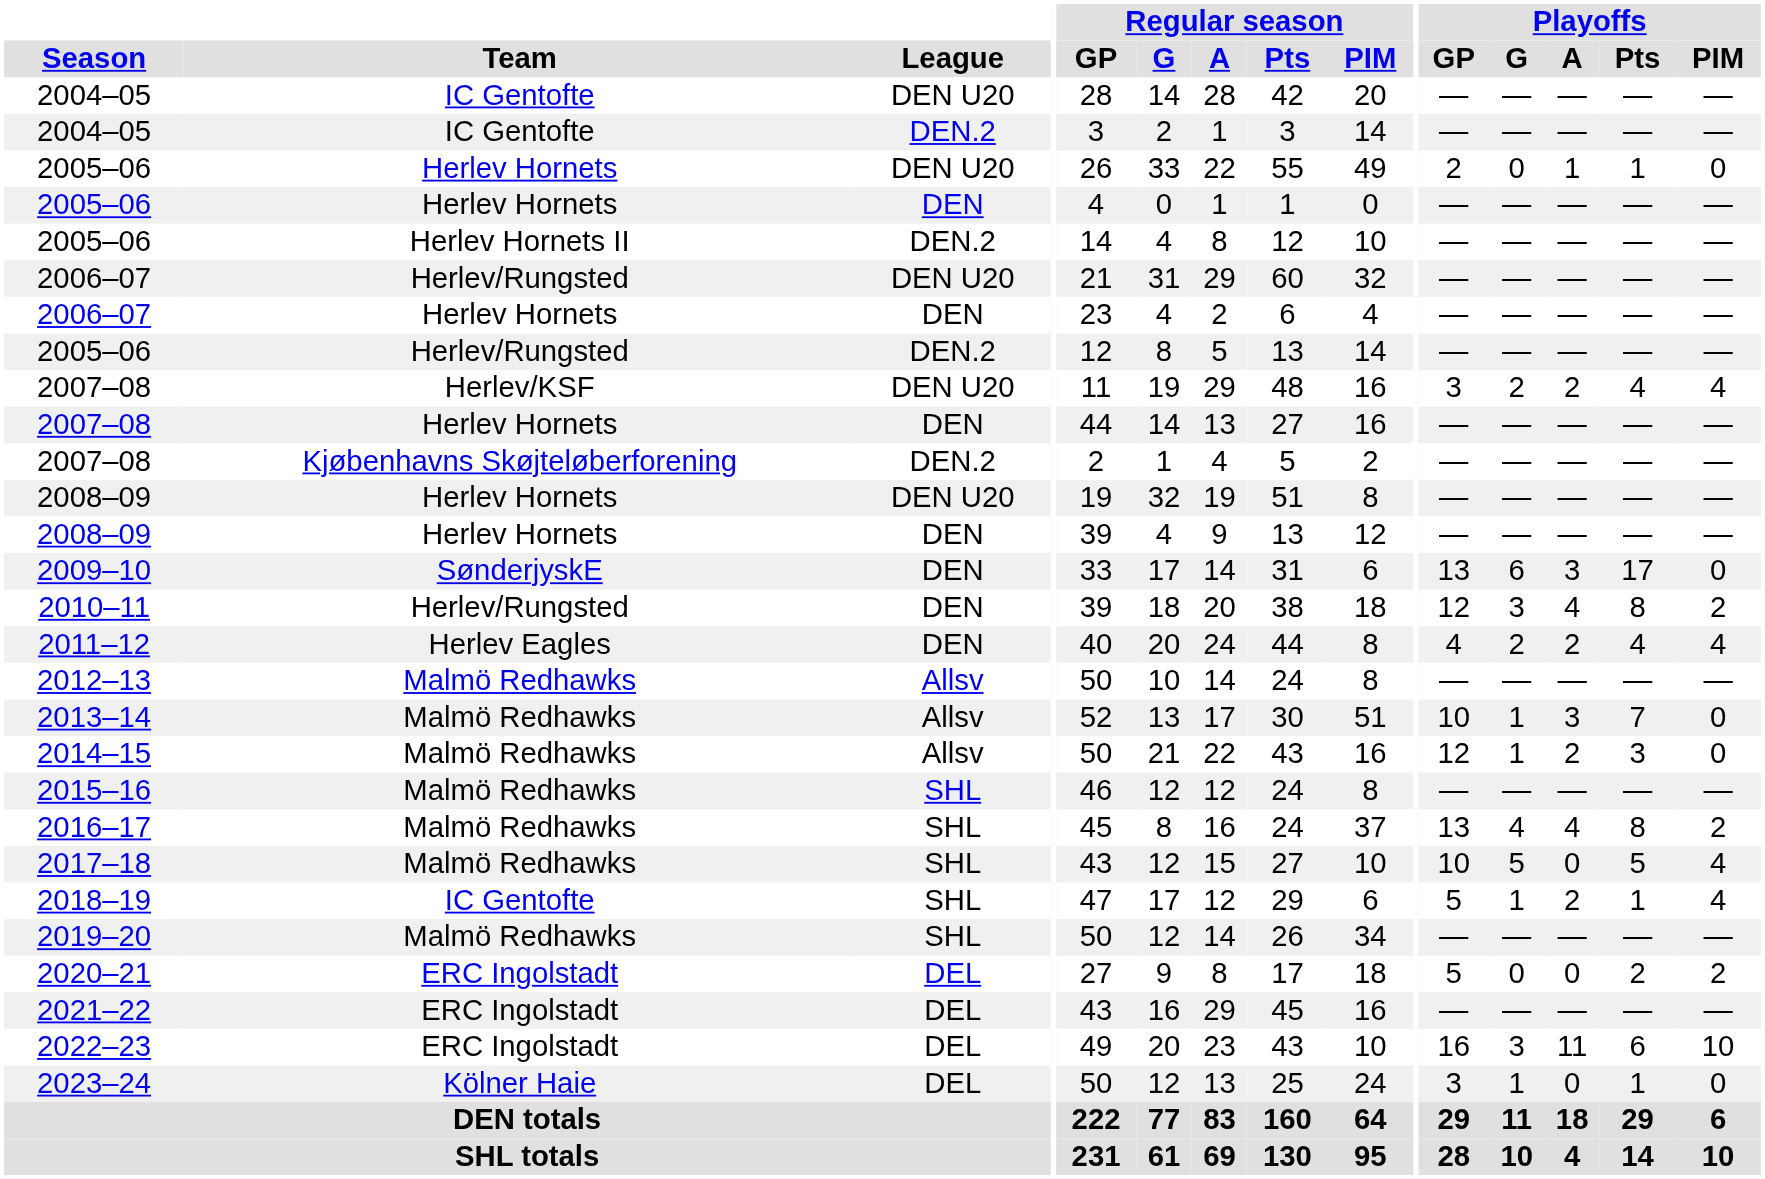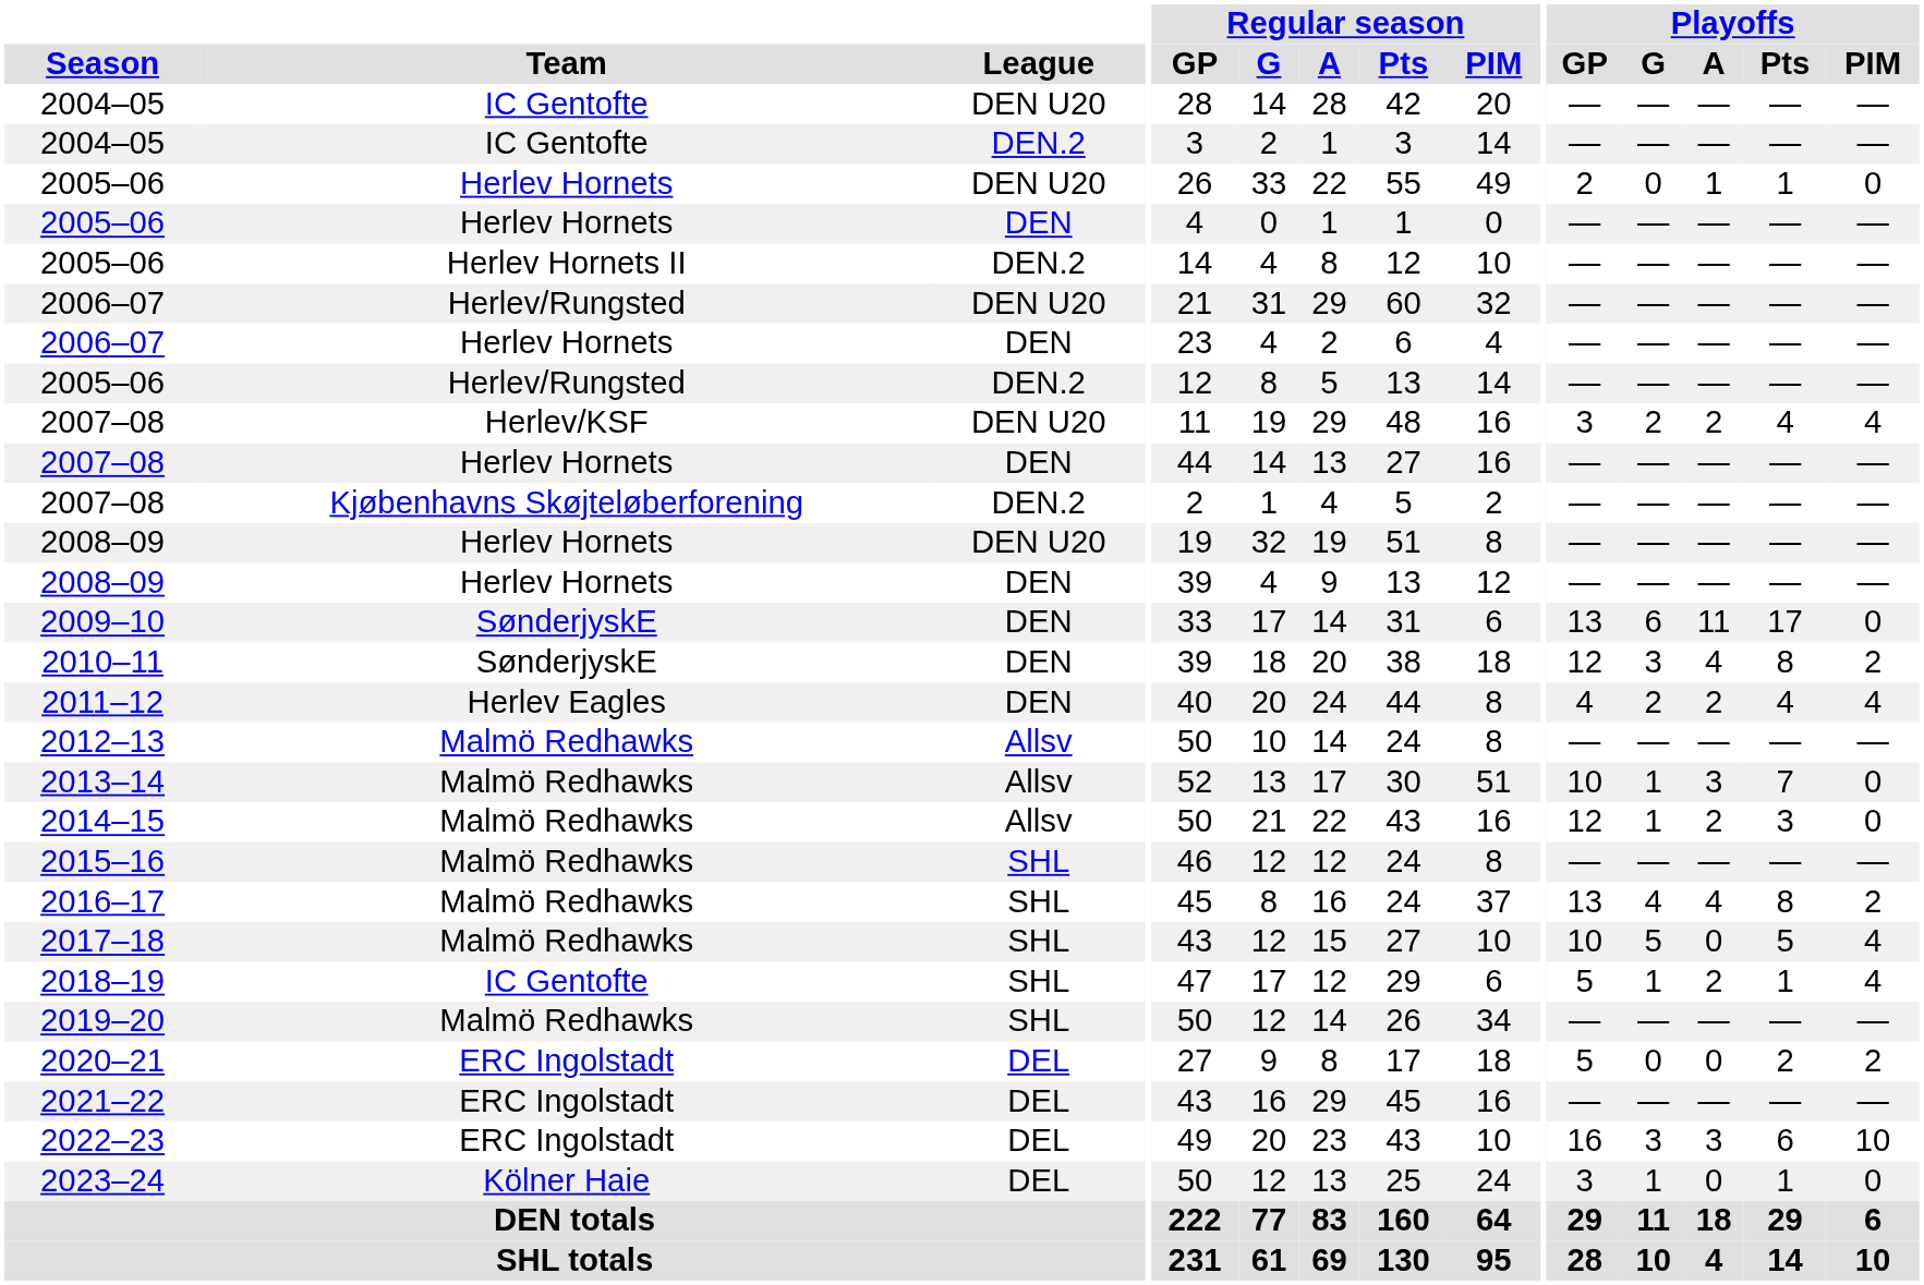2009–10 | Playoffs / A: 3 -> 11
2010–11 | Team: Herlev/Rungsted -> SønderjyskE
2022–23 | Playoffs / A: 11 -> 3
